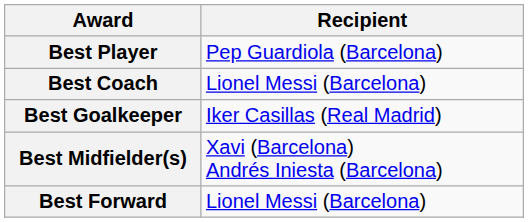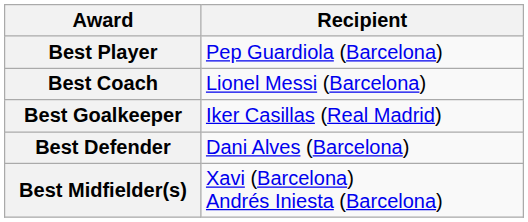+ row: Best Defender | Dani Alves (Barcelona)
- row: Best Forward | Lionel Messi (Barcelona)
